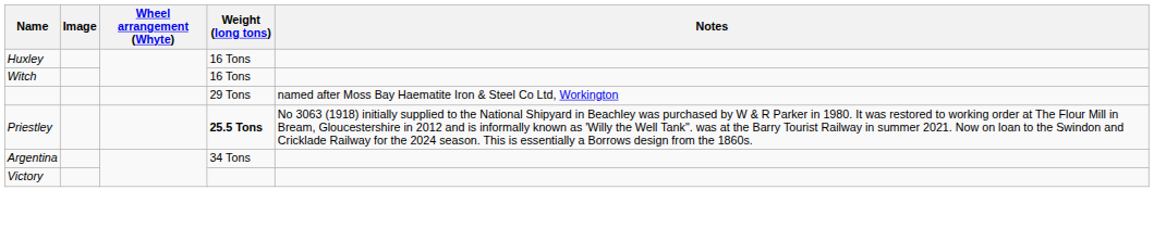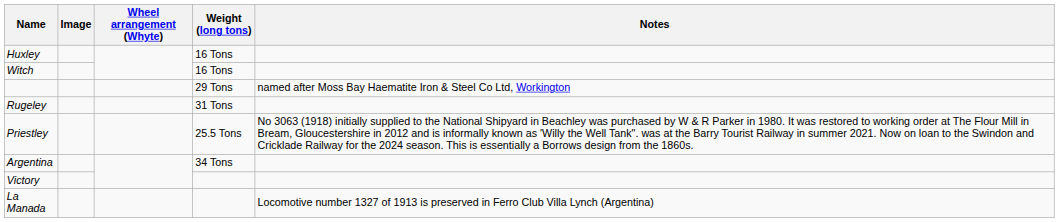+ row: Rugeley | 31 Tons
Priestley | Weight (long tons): bold -> normal
+ row: La Manada | Locomotive number 1327 of 1913 is preserved in Ferro Club Villa Lynch (Argentina)
